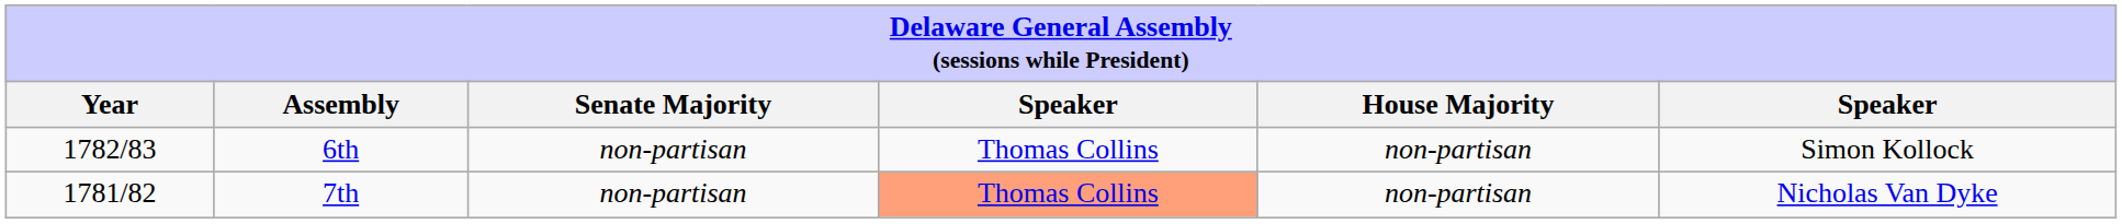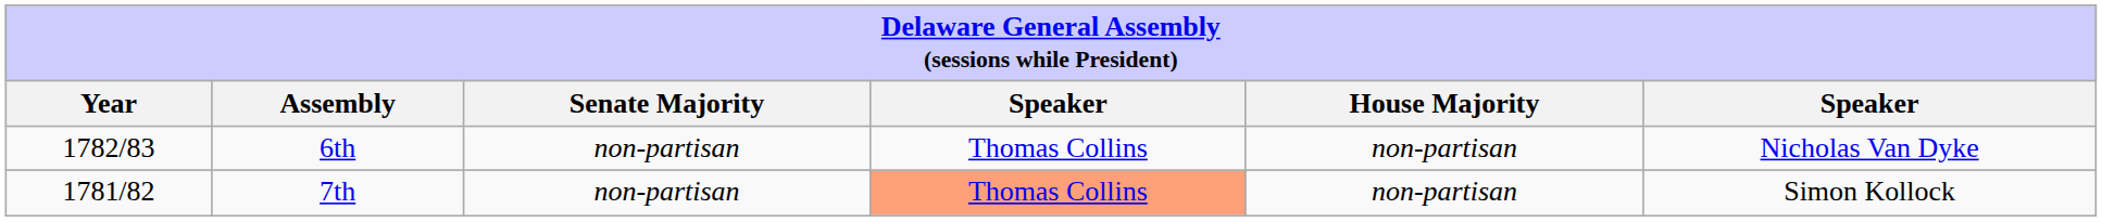6th | column 6: Simon Kollock -> Nicholas Van Dyke
7th | column 6: Nicholas Van Dyke -> Simon Kollock
